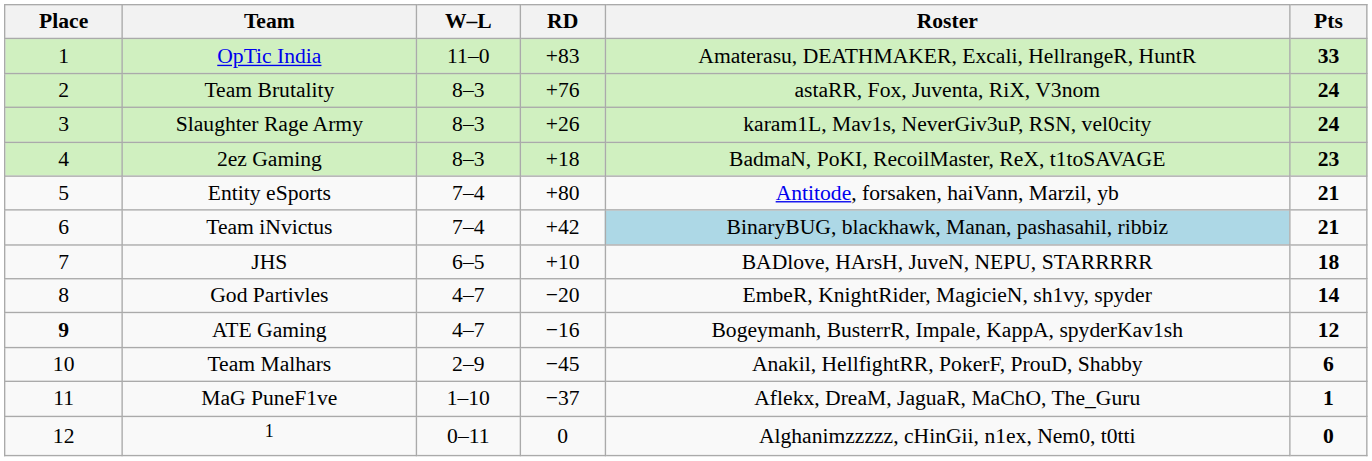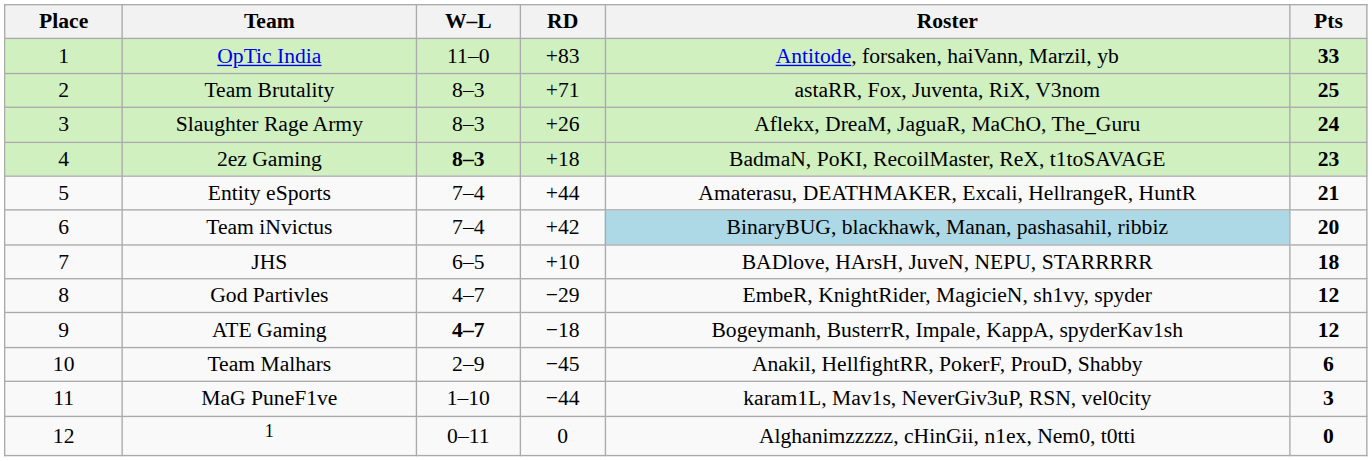OpTic India | Roster: Amaterasu, DEATHMAKER, Excali, HellrangeR, HuntR -> Antitode, forsaken, haiVann, Marzil, yb
Team Brutality | RD: +76 -> +71
Team Brutality | Pts: 24 -> 25
Slaughter Rage Army | Roster: karam1L, Mav1s, NeverGiv3uP, RSN, vel0city -> Aflekx, DreaM, JaguaR, MaChO, The_Guru
2ez Gaming | W–L: normal -> bold
Entity eSports | RD: +80 -> +44
Entity eSports | Roster: Antitode, forsaken, haiVann, Marzil, yb -> Amaterasu, DEATHMAKER, Excali, HellrangeR, HuntR
Team iNvictus | Pts: 21 -> 20
God Partivles | RD: −20 -> −29
God Partivles | Pts: 14 -> 12
ATE Gaming | Place: bold -> normal
ATE Gaming | W–L: normal -> bold
ATE Gaming | RD: −16 -> −18
MaG PuneF1ve | RD: −37 -> −44
MaG PuneF1ve | Roster: Aflekx, DreaM, JaguaR, MaChO, The_Guru -> karam1L, Mav1s, NeverGiv3uP, RSN, vel0city
MaG PuneF1ve | Pts: 1 -> 3
